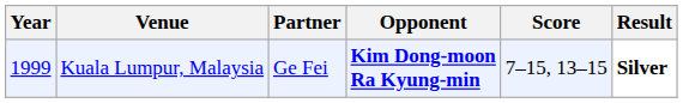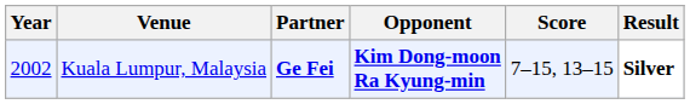Kuala Lumpur, Malaysia | Year: 1999 -> 2002
Kuala Lumpur, Malaysia | Partner: normal -> bold
